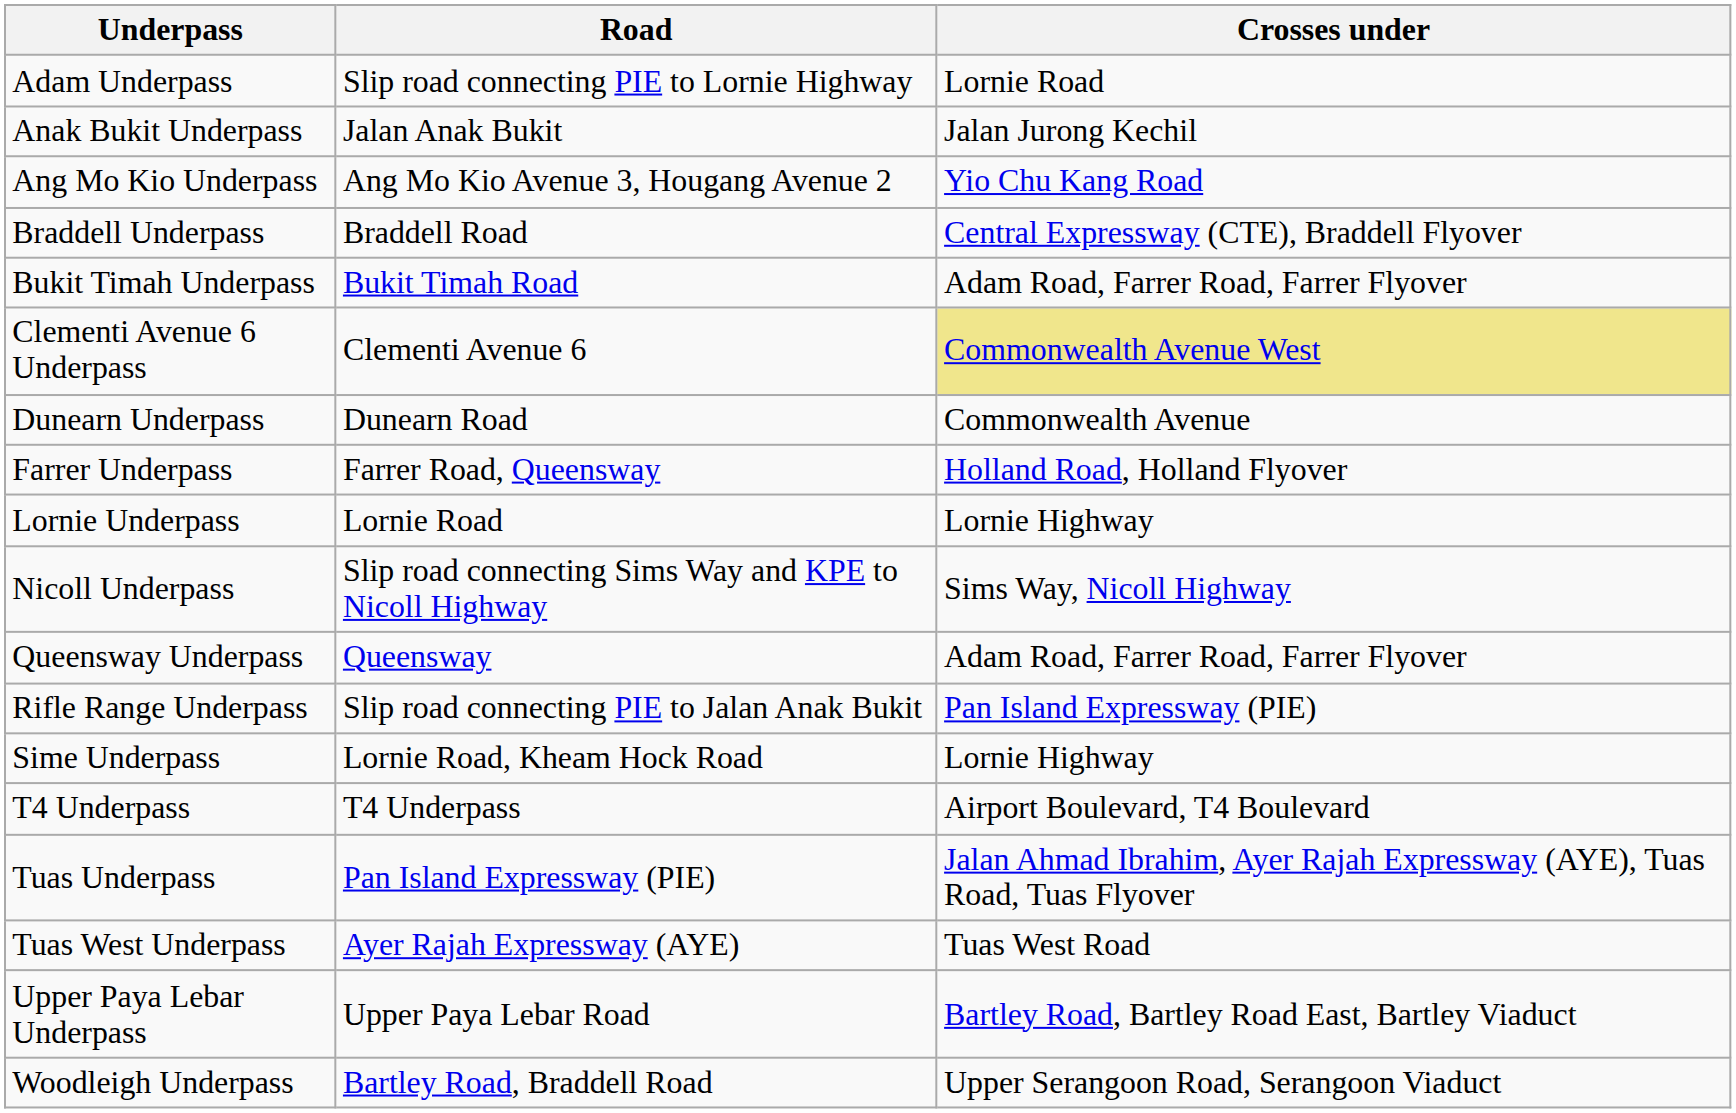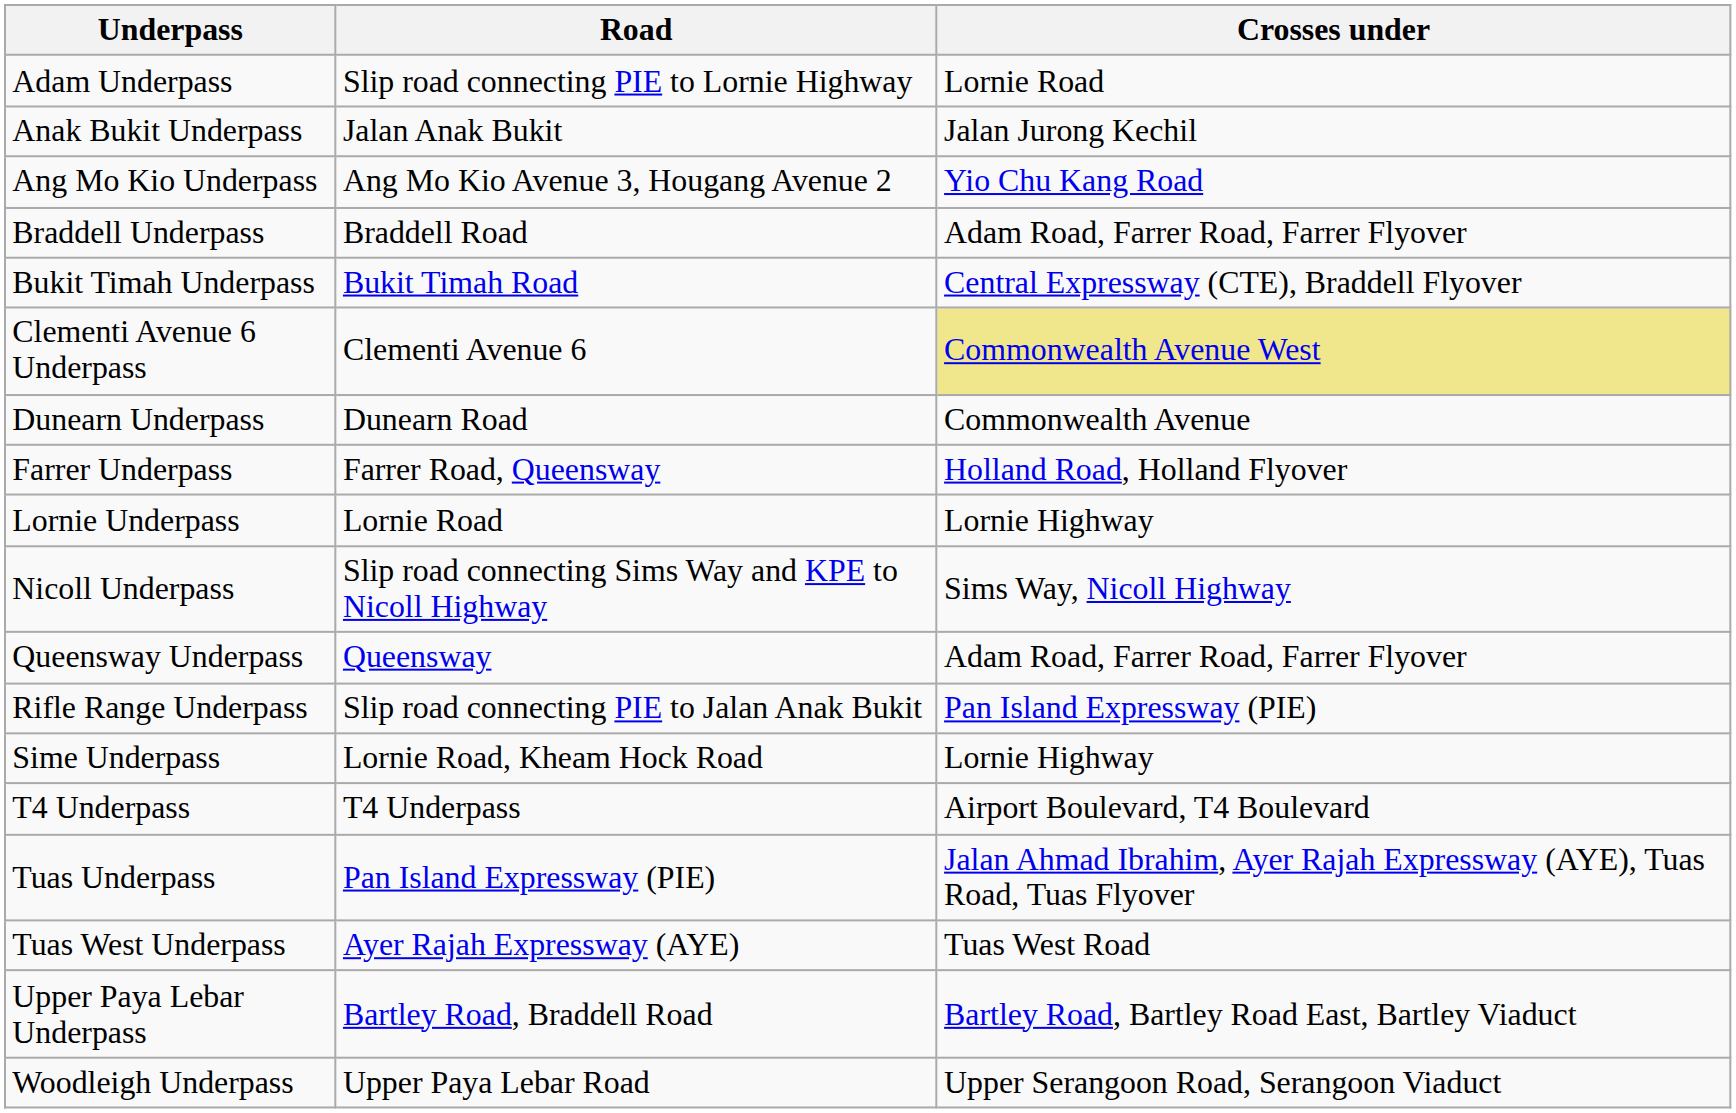Braddell Underpass | Crosses under: Central Expressway (CTE), Braddell Flyover -> Adam Road, Farrer Road, Farrer Flyover
Bukit Timah Underpass | Crosses under: Adam Road, Farrer Road, Farrer Flyover -> Central Expressway (CTE), Braddell Flyover
Upper Paya Lebar Underpass | Road: Upper Paya Lebar Road -> Bartley Road, Braddell Road
Woodleigh Underpass | Road: Bartley Road, Braddell Road -> Upper Paya Lebar Road
